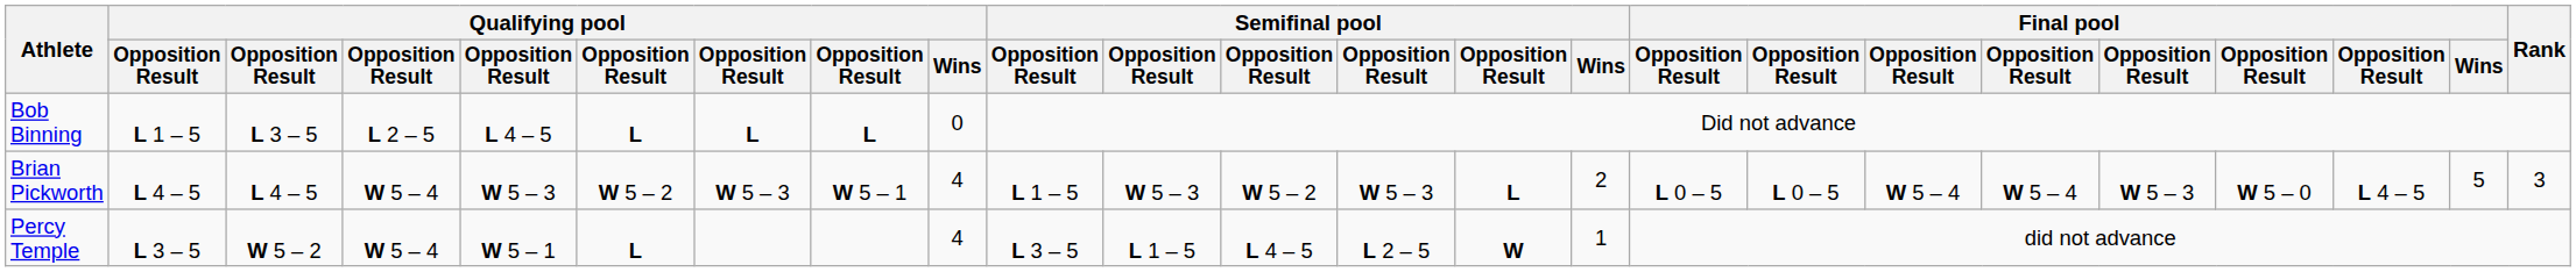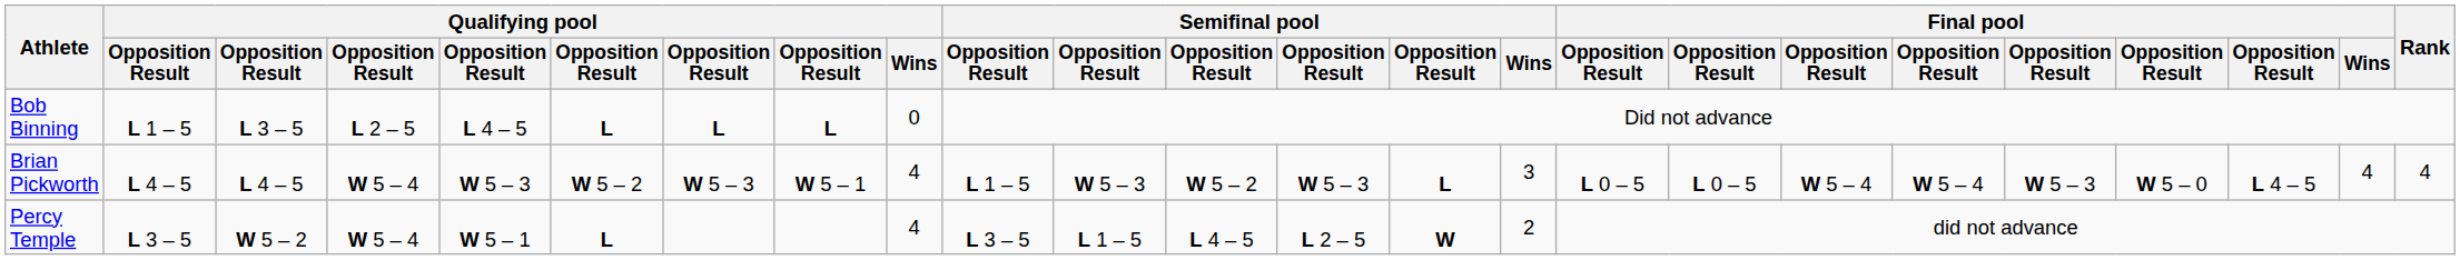Brian Pickworth | Semifinal pool / Wins: 2 -> 3
Brian Pickworth | Final pool / Wins: 5 -> 4
Brian Pickworth | Rank: 3 -> 4
Percy Temple | Semifinal pool / Wins: 1 -> 2
